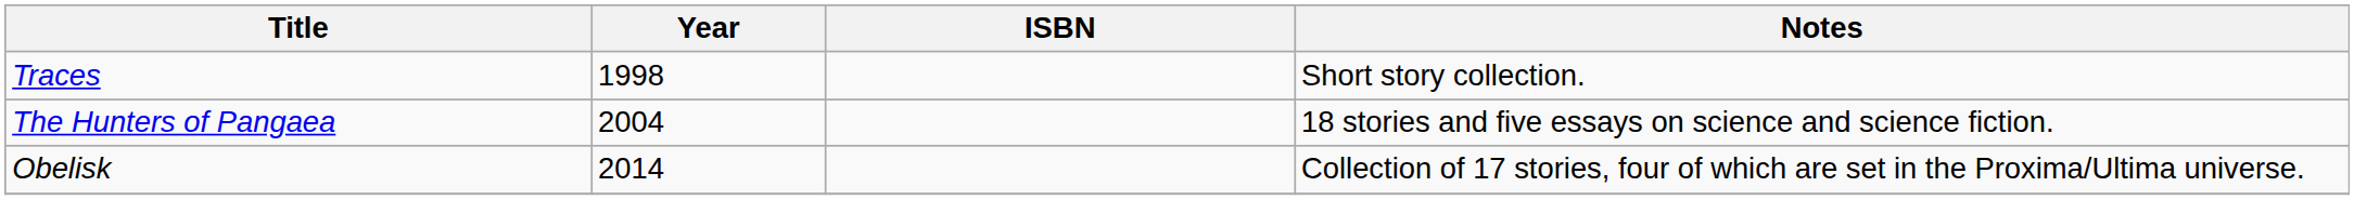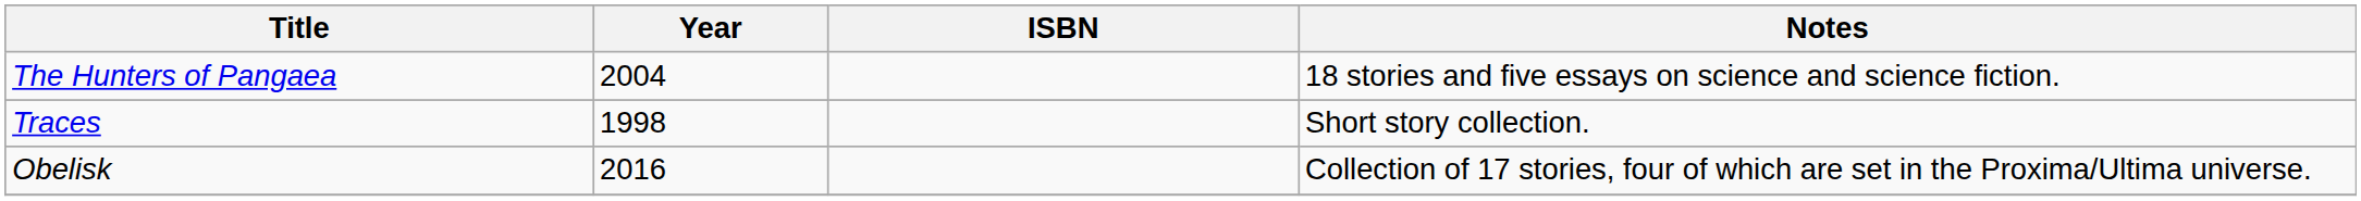rows swapped: Traces <-> The Hunters of Pangaea
Obelisk | Year: 2014 -> 2016
